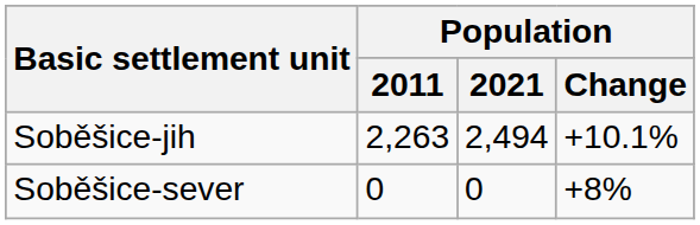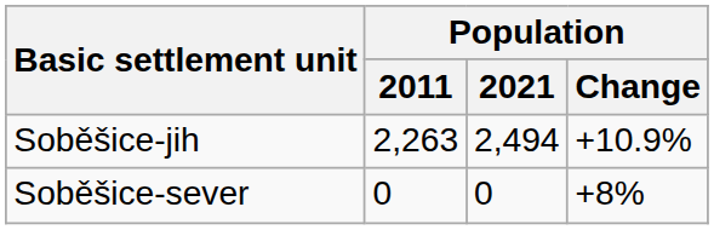Soběšice-jih | Population / Change: +10.1% -> +10.9%
